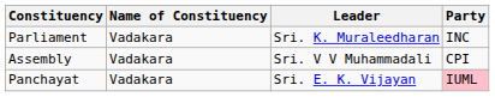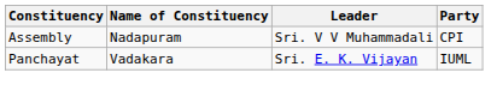- row: Parliament | Vadakara | Sri. K. Muraleedharan | INC
Assembly | Name of Constituency: Vadakara -> Nadapuram
Panchayat | Party: pink background -> no background
